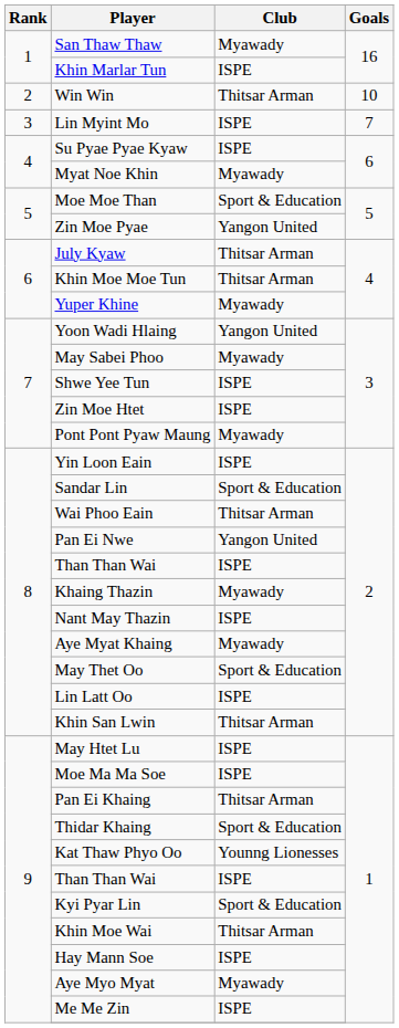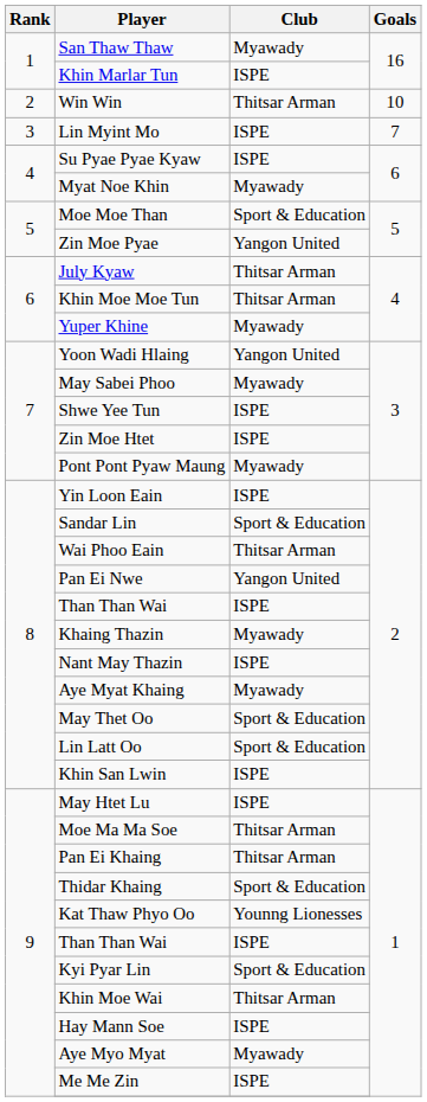Lin Latt Oo | Club: ISPE -> Sport & Education
Khin San Lwin | Club: Thitsar Arman -> ISPE
Moe Ma Ma Soe | Club: ISPE -> Thitsar Arman
